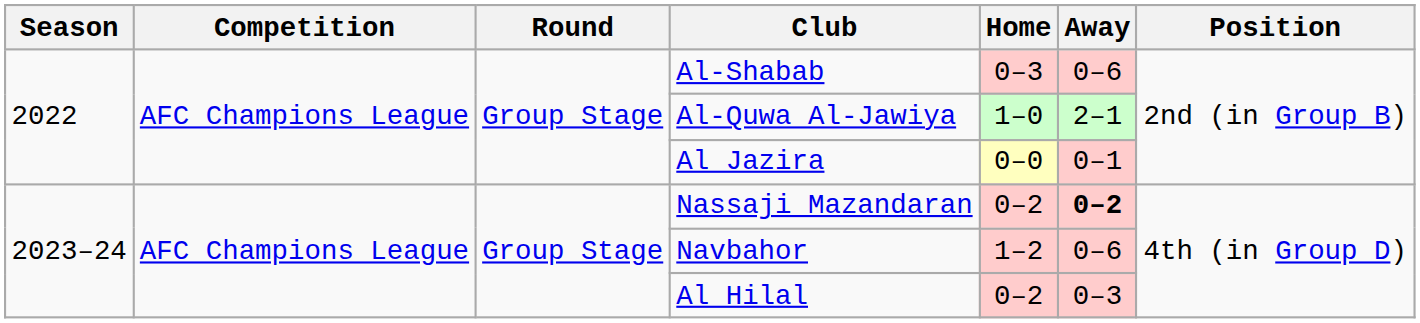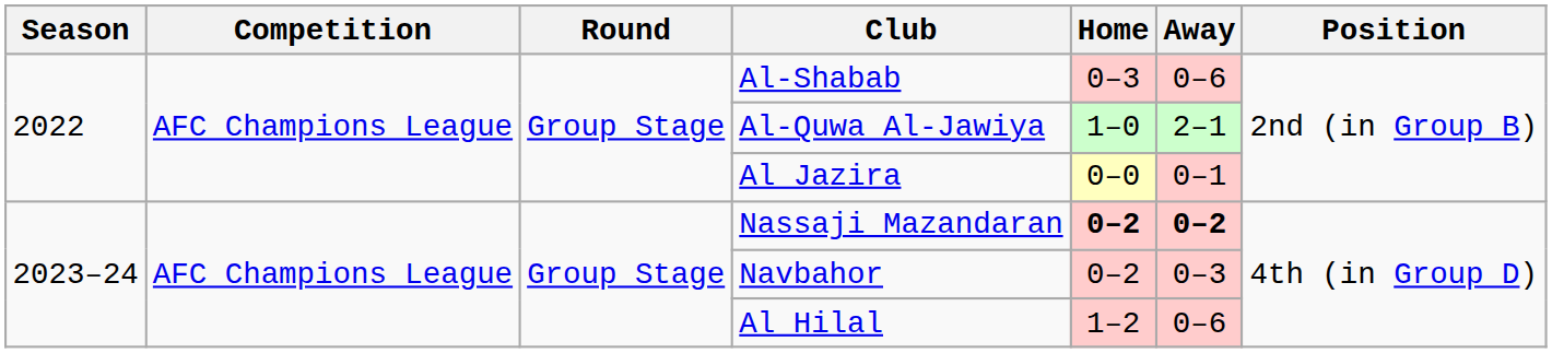Nassaji Mazandaran | Home: normal -> bold
Navbahor | Home: 1–2 -> 0–2
Navbahor | Away: 0–6 -> 0–3
Al Hilal | Home: 0–2 -> 1–2
Al Hilal | Away: 0–3 -> 0–6
